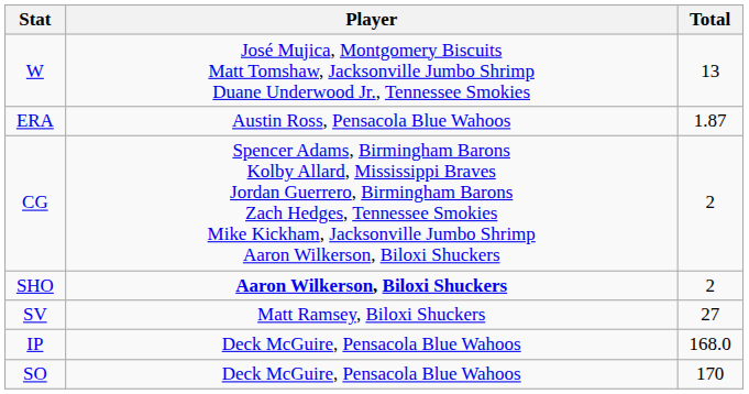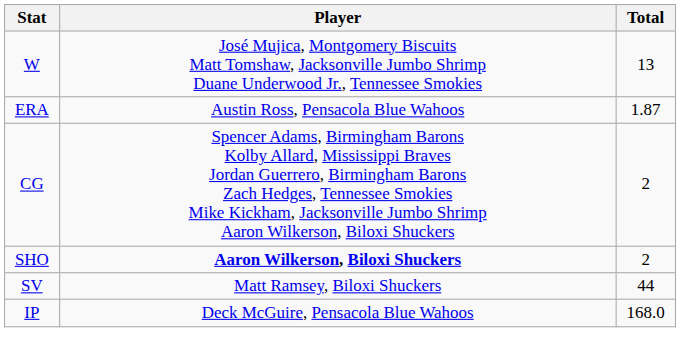SV | Total: 27 -> 44
- row: SO | Deck McGuire, Pensacola Blue Wahoos | 170
